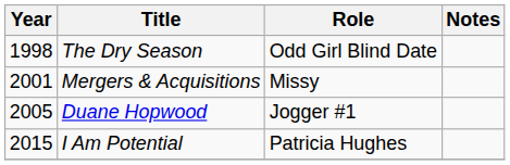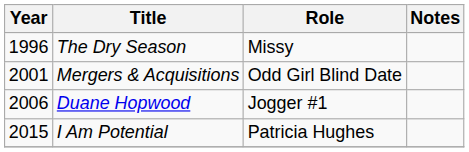The Dry Season | Year: 1998 -> 1996
The Dry Season | Role: Odd Girl Blind Date -> Missy
Mergers & Acquisitions | Role: Missy -> Odd Girl Blind Date
Duane Hopwood | Year: 2005 -> 2006
